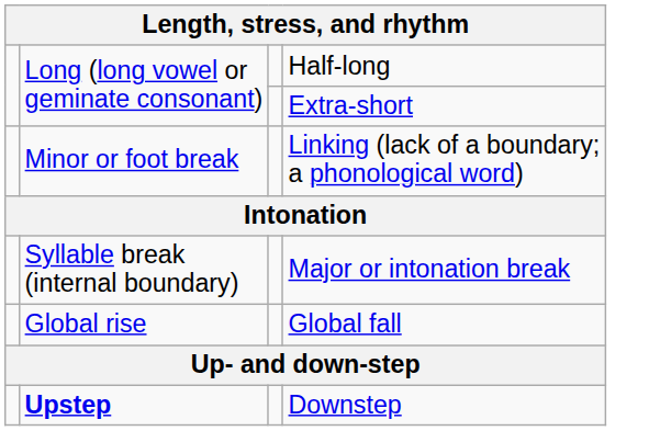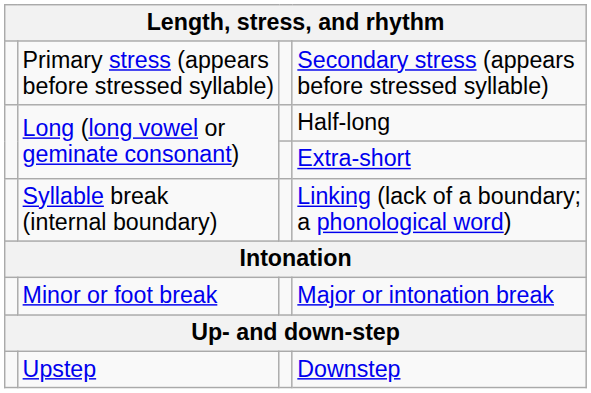+ row: Primary stress (appears before stressed syllable) | Secondary stress (appears before stressed syllable)
Linking (lack of a boundary; a phonological word) | column 2: Minor or foot break -> Syllable break (internal boundary)
Major or intonation break | column 2: Syllable break (internal boundary) -> Minor or foot break
- row: Global rise | Global fall
Downstep | column 2: bold -> normal
